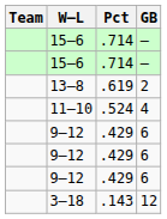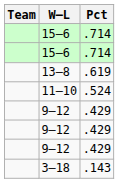- column: GB | — | — | 2 | 4 | 6 | 6 | 6 | 12
